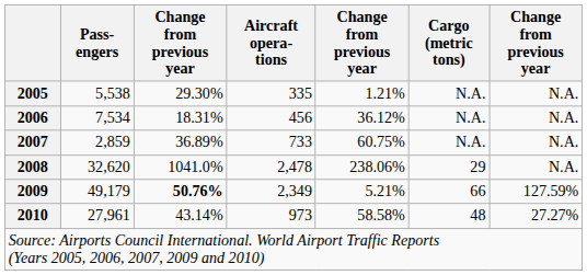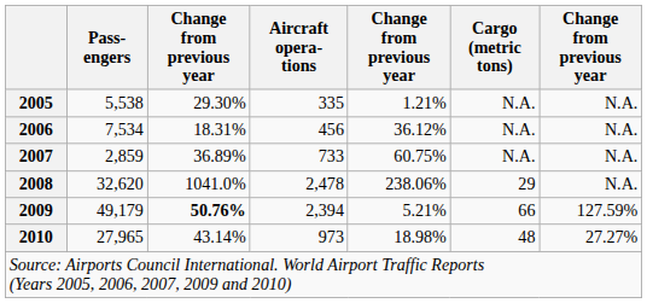2009 | Aircraft opera- tions: 2,349 -> 2,394
2010 | Pass- engers: 27,961 -> 27,965
2010 | column 5: 58.58% -> 18.98%
